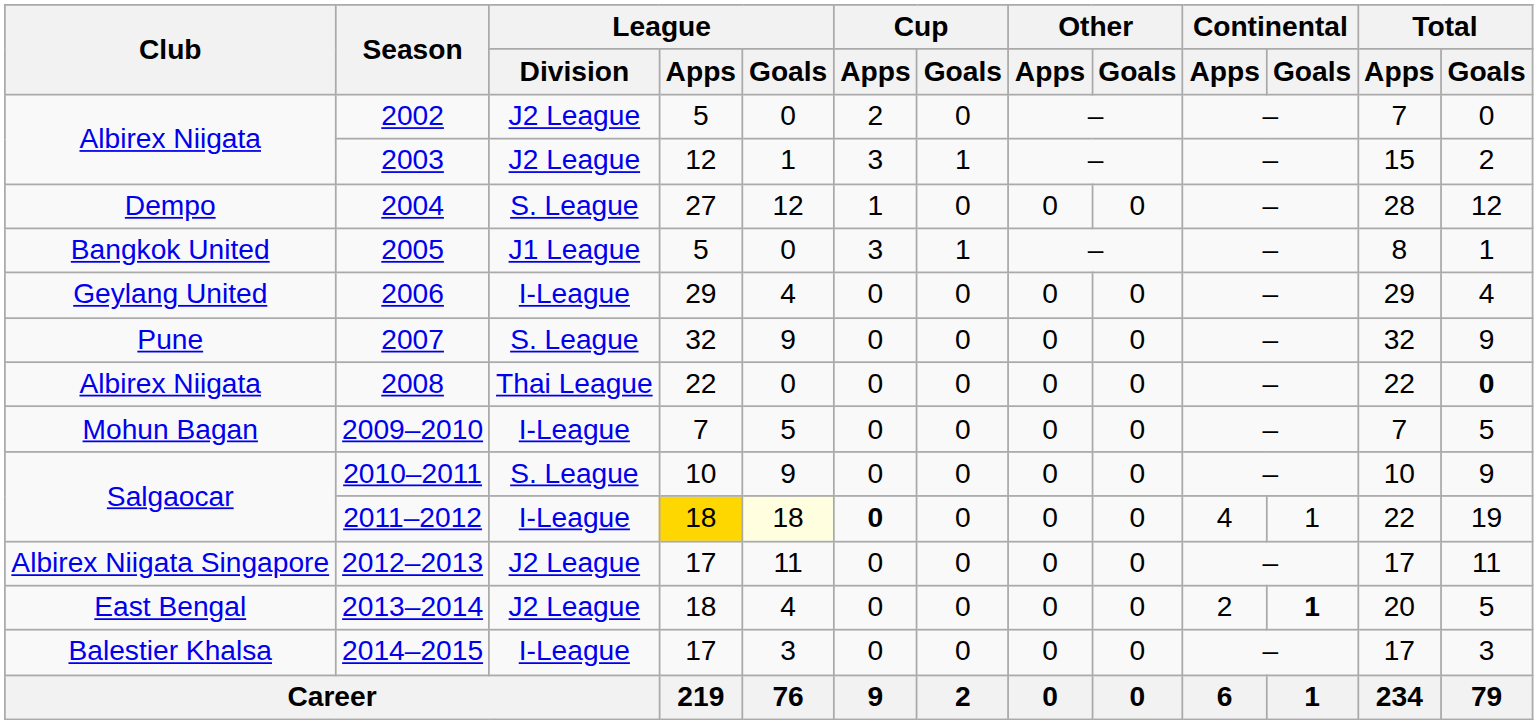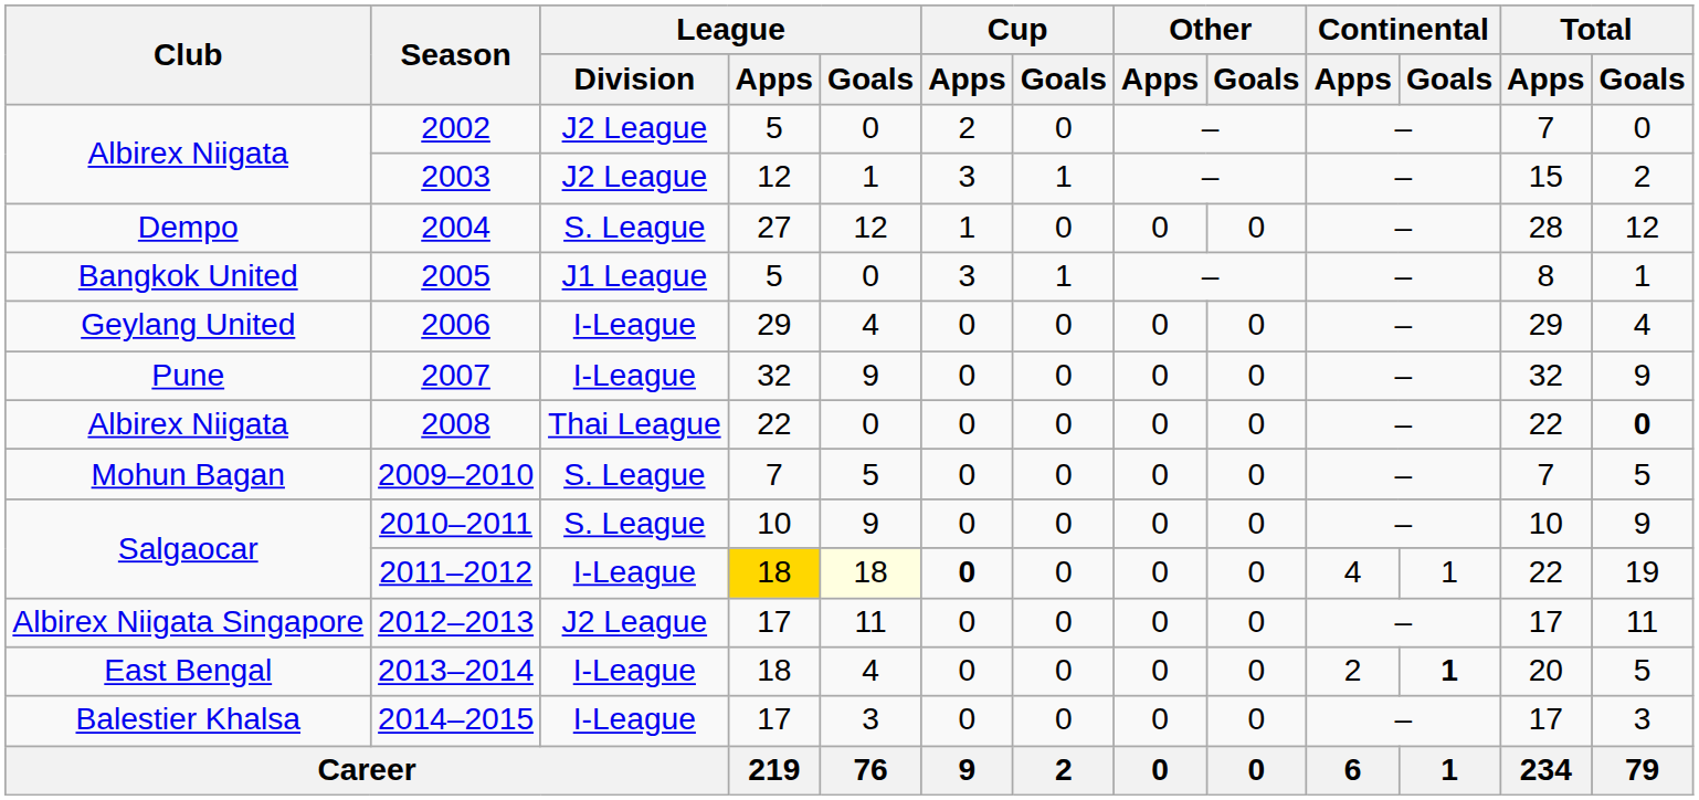2007 | League / Division: S. League -> I-League
2009–2010 | League / Division: I-League -> S. League
2013–2014 | League / Division: J2 League -> I-League
